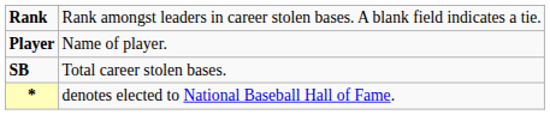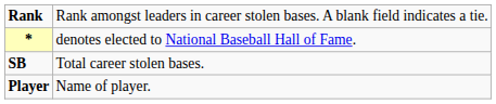rows swapped: Player <-> *
